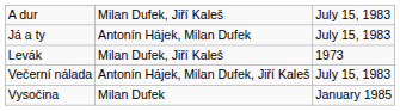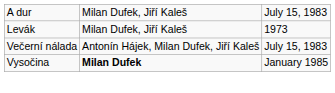- row: Já a ty | Antonín Hájek, Milan Dufek | July 15, 1983
Vysočina | column 2: normal -> bold
